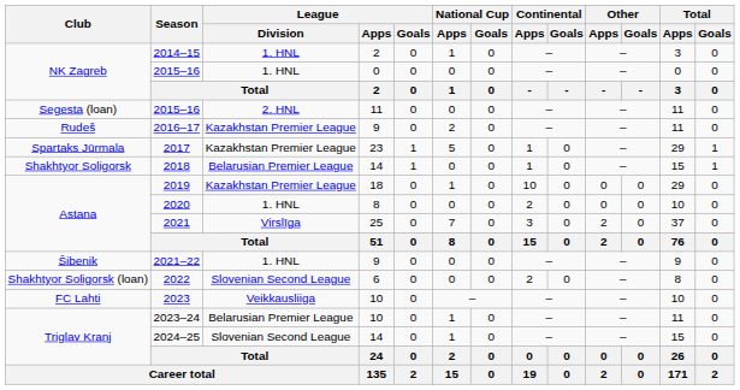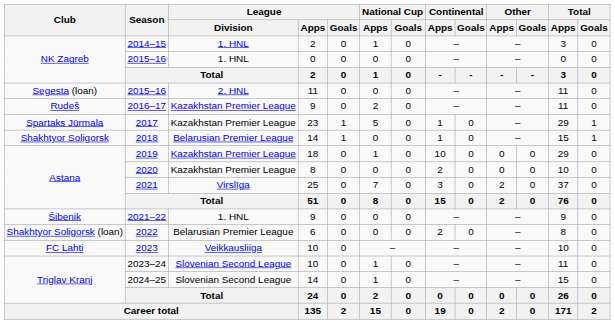2020 | League / Division: 1. HNL -> Kazakhstan Premier League
2022 | League / Division: Slovenian Second League -> Belarusian Premier League
2023–24 | League / Division: Belarusian Premier League -> Slovenian Second League
